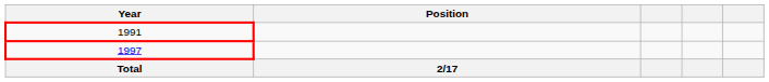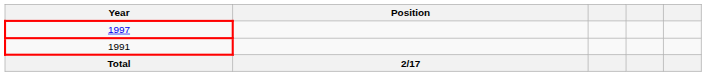rows swapped: 1991 <-> 1997
